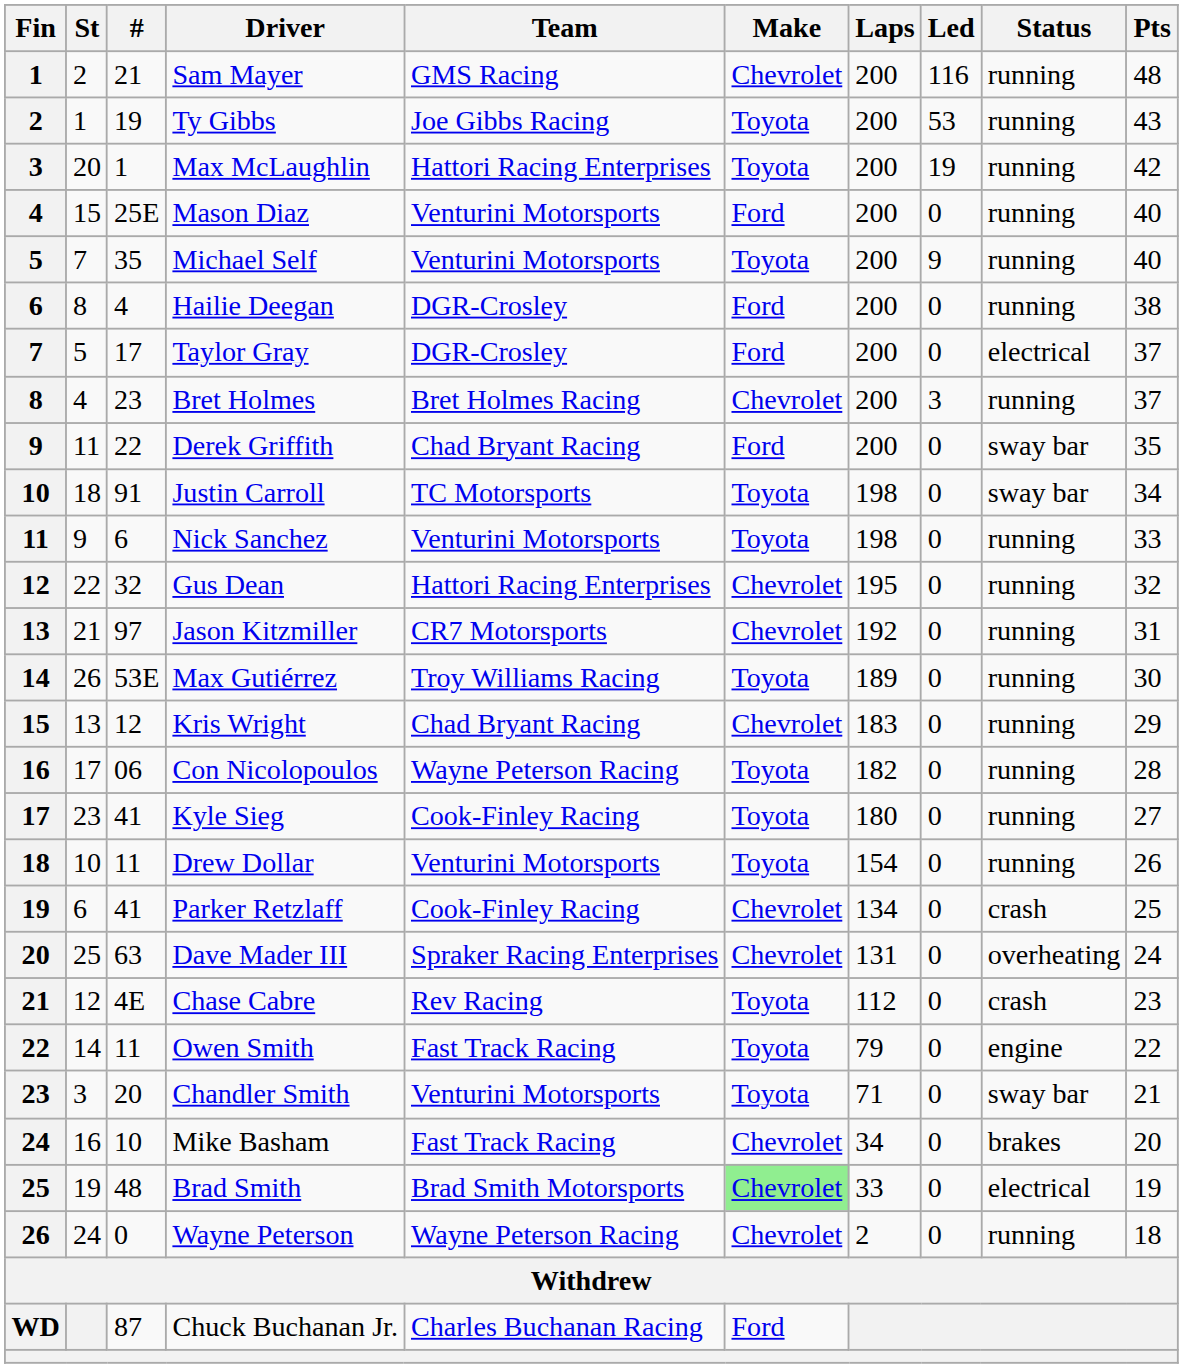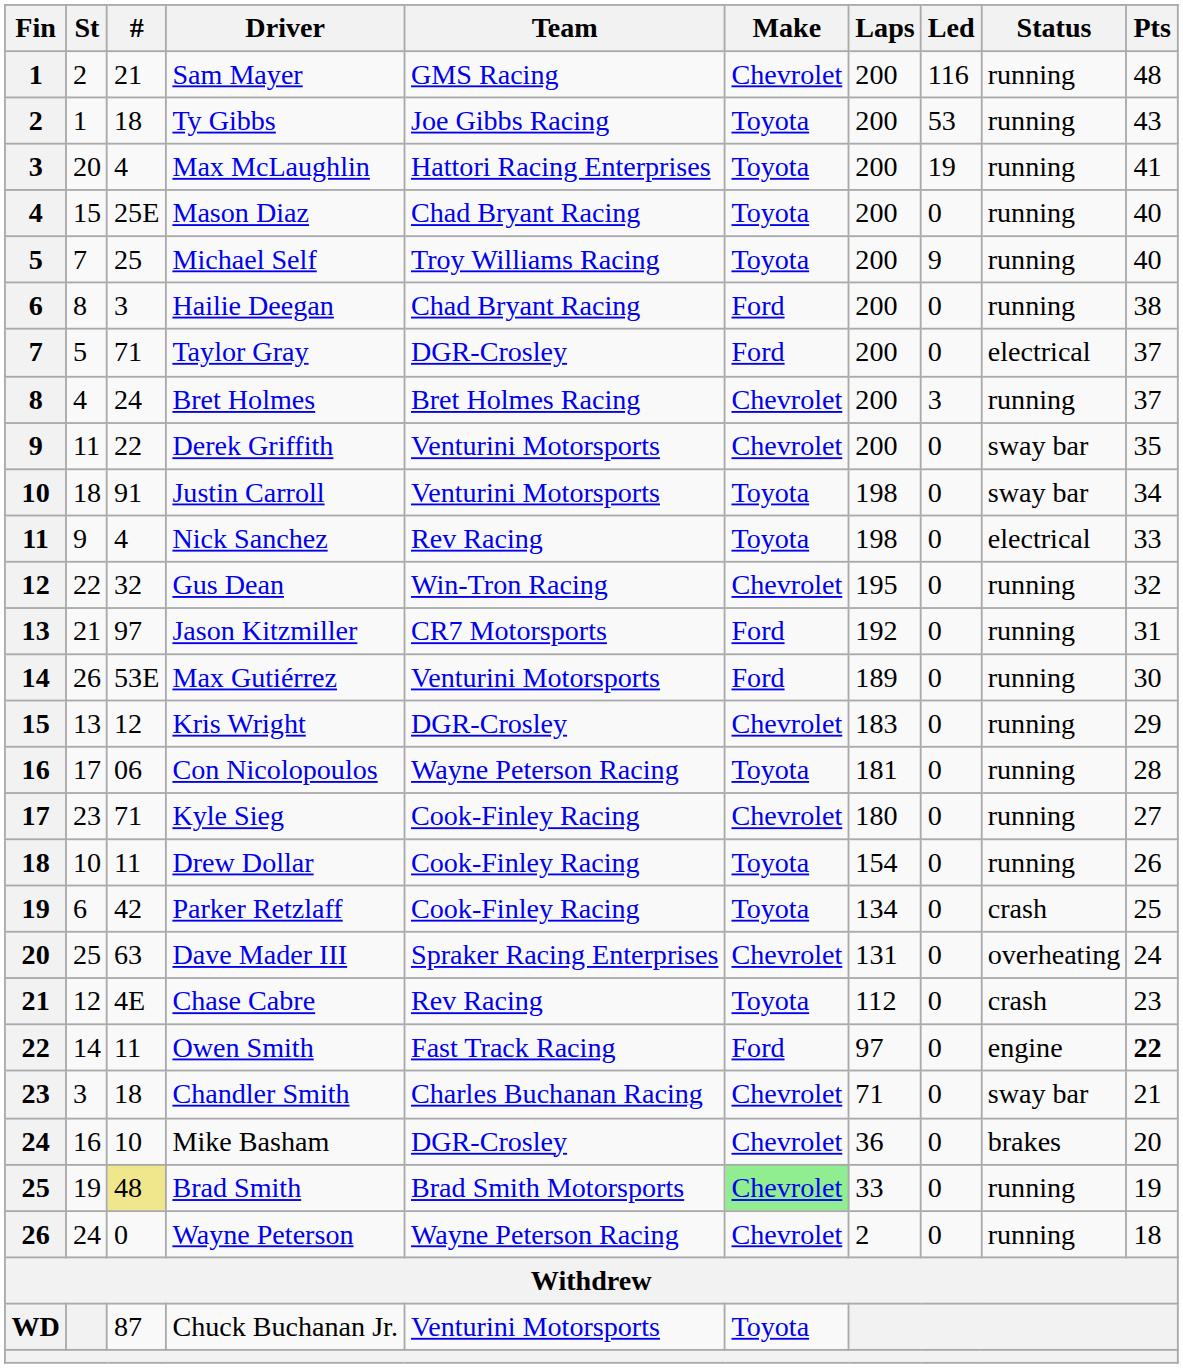Ty Gibbs | #: 19 -> 18
Max McLaughlin | #: 1 -> 4
Max McLaughlin | Pts: 42 -> 41
Mason Diaz | Team: Venturini Motorsports -> Chad Bryant Racing
Mason Diaz | Make: Ford -> Toyota
Michael Self | #: 35 -> 25
Michael Self | Team: Venturini Motorsports -> Troy Williams Racing
Hailie Deegan | #: 4 -> 3
Hailie Deegan | Team: DGR-Crosley -> Chad Bryant Racing
Taylor Gray | #: 17 -> 71
Bret Holmes | #: 23 -> 24
Derek Griffith | Team: Chad Bryant Racing -> Venturini Motorsports
Derek Griffith | Make: Ford -> Chevrolet
Justin Carroll | Team: TC Motorsports -> Venturini Motorsports
Nick Sanchez | #: 6 -> 4
Nick Sanchez | Team: Venturini Motorsports -> Rev Racing
Nick Sanchez | Status: running -> electrical
Gus Dean | Team: Hattori Racing Enterprises -> Win-Tron Racing
Jason Kitzmiller | Make: Chevrolet -> Ford
Max Gutiérrez | Team: Troy Williams Racing -> Venturini Motorsports
Max Gutiérrez | Make: Toyota -> Ford
Kris Wright | Team: Chad Bryant Racing -> DGR-Crosley
Con Nicolopoulos | Laps: 182 -> 181
Kyle Sieg | #: 41 -> 71
Kyle Sieg | Make: Toyota -> Chevrolet
Drew Dollar | Team: Venturini Motorsports -> Cook-Finley Racing
Parker Retzlaff | #: 41 -> 42
Parker Retzlaff | Make: Chevrolet -> Toyota
Owen Smith | Make: Toyota -> Ford
Owen Smith | Laps: 79 -> 97
Owen Smith | Pts: normal -> bold
Chandler Smith | #: 20 -> 18
Chandler Smith | Team: Venturini Motorsports -> Charles Buchanan Racing
Chandler Smith | Make: Toyota -> Chevrolet
Mike Basham | Team: Fast Track Racing -> DGR-Crosley
Mike Basham | Laps: 34 -> 36
Brad Smith | #: no background -> khaki background
Brad Smith | Status: electrical -> running
Chuck Buchanan Jr. | Team: Charles Buchanan Racing -> Venturini Motorsports
Chuck Buchanan Jr. | Make: Ford -> Toyota
